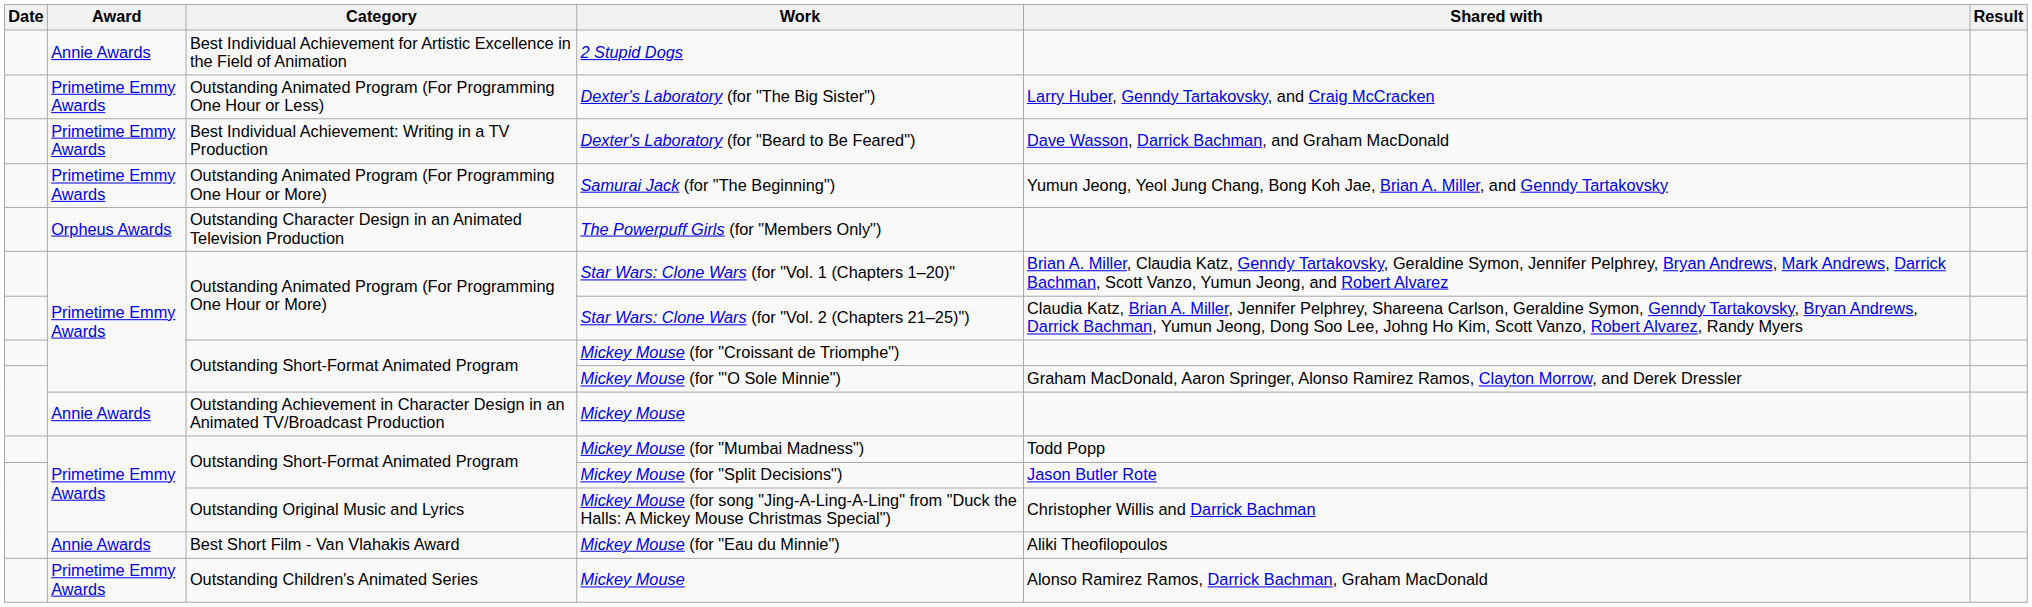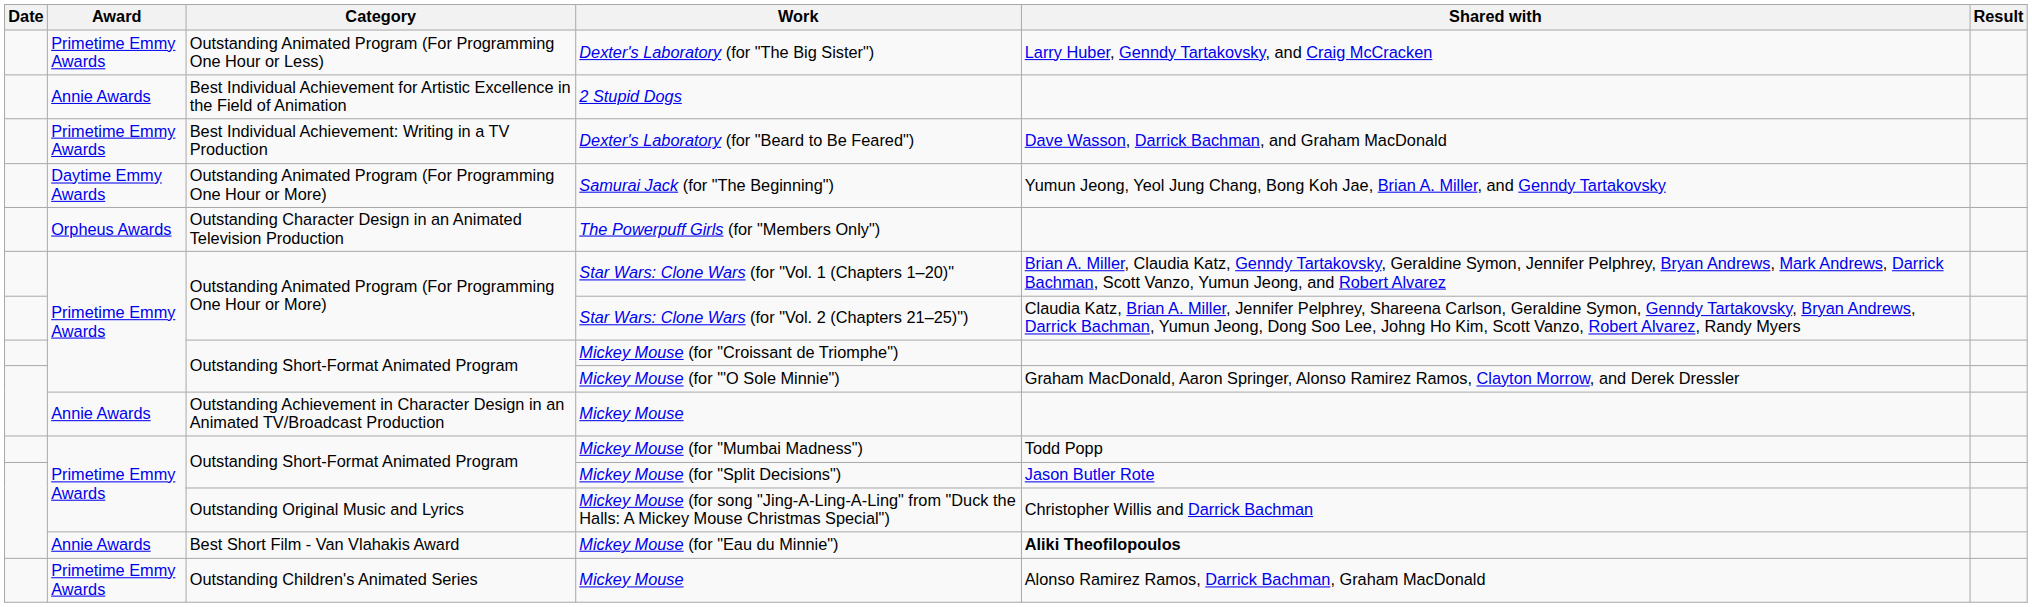rows swapped: 2 Stupid Dogs <-> Dexter's Laboratory (for "The Big Sister")
Samurai Jack (for "The Beginning") | Award: Primetime Emmy Awards -> Daytime Emmy Awards
Mickey Mouse (for "Eau du Minnie") | Shared with: normal -> bold
